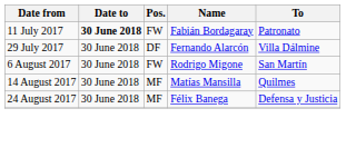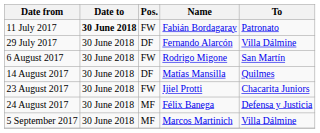14 August 2017 | Pos.: MF -> DF
+ row: 23 August 2017 | 30 June 2018 | FW | Ijiel Protti | Chacarita Juniors
+ row: 5 September 2017 | 30 June 2018 | MF | Marcos Martinich | Villa Dálmine
